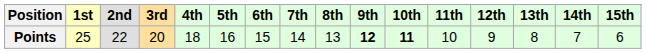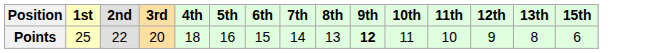- column: 14th | 7
Points | 10th: bold -> normal
